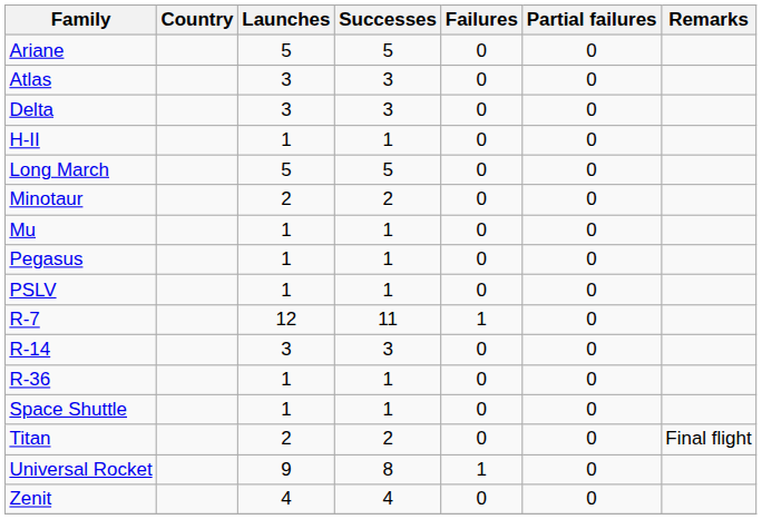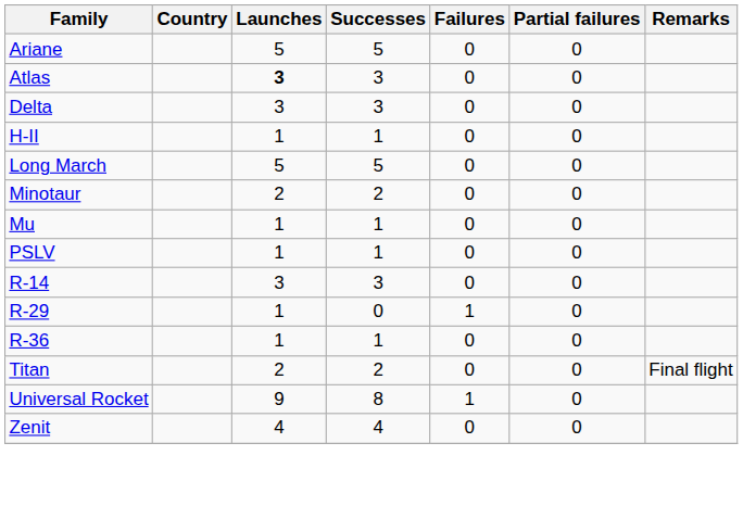Atlas | Launches: normal -> bold
- row: Pegasus | 1 | 1 | 0 | 0
- row: R-7 | 12 | 11 | 1 | 0
+ row: R-29 | 1 | 0 | 1 | 0
- row: Space Shuttle | 1 | 1 | 0 | 0
